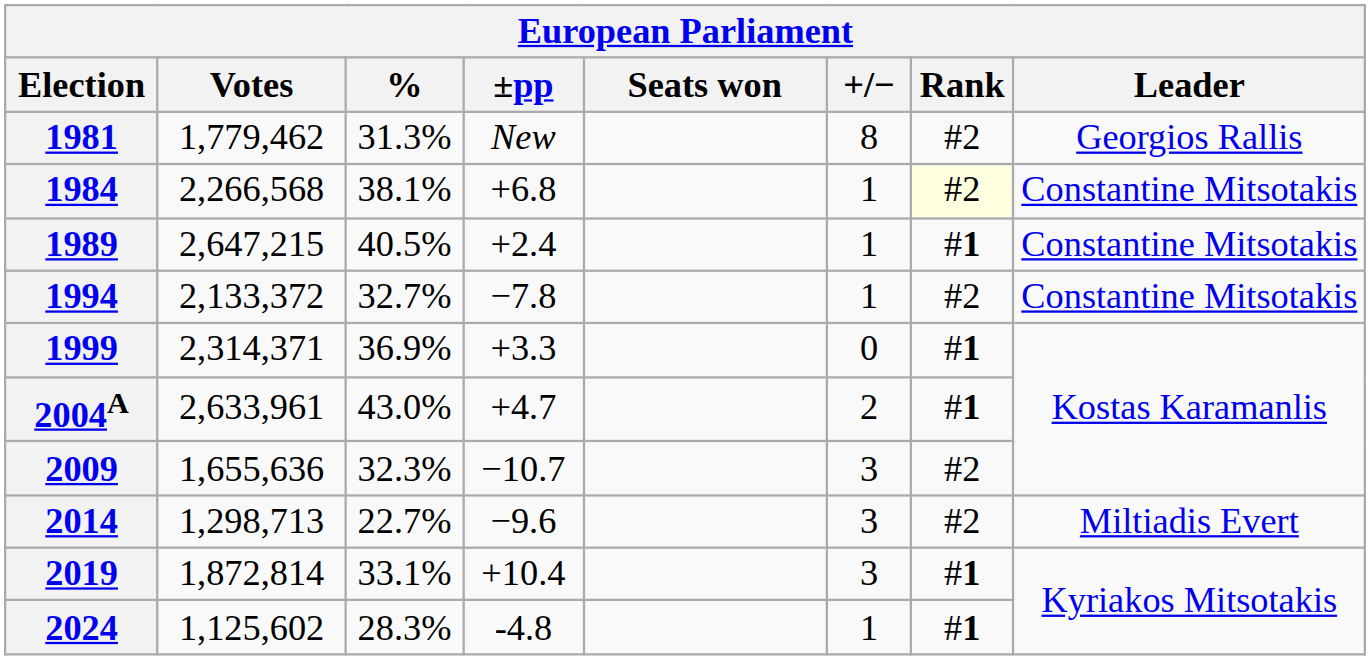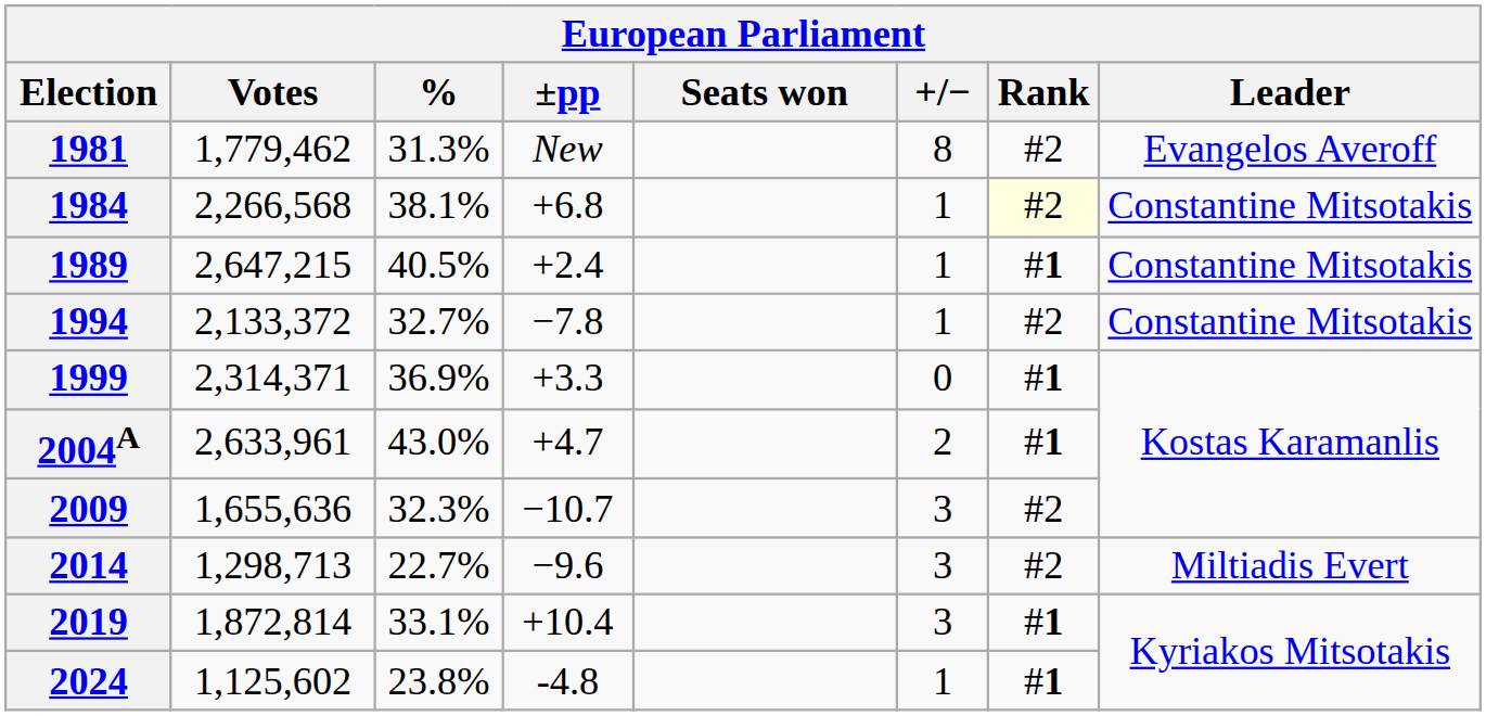1981 | Leader: Georgios Rallis -> Evangelos Averoff
2024 | %: 28.3% -> 23.8%
